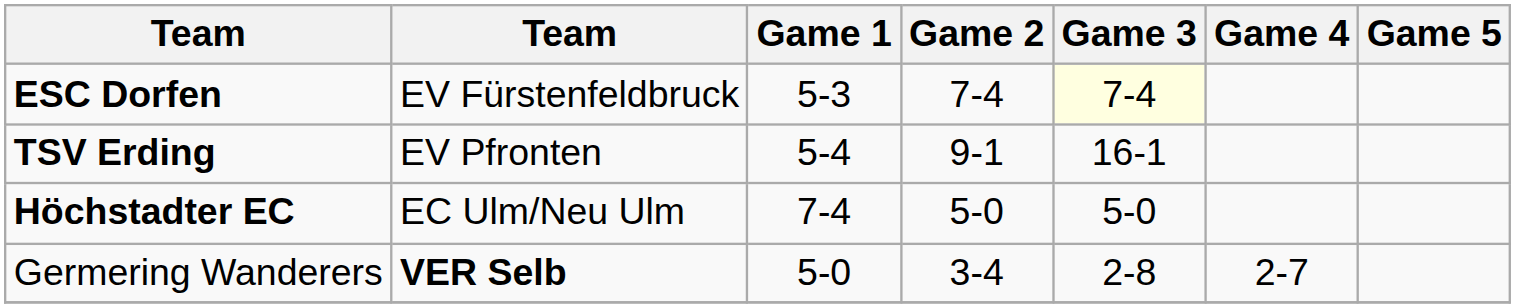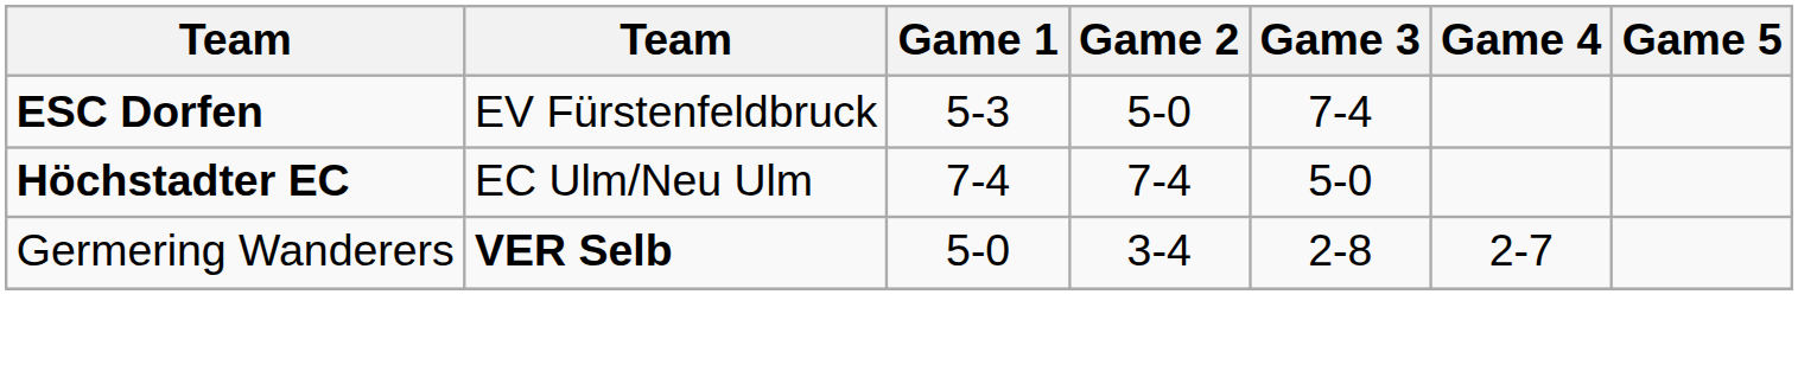ESC Dorfen | Game 2: 7-4 -> 5-0
ESC Dorfen | Game 3: lightyellow background -> no background
- row: TSV Erding | EV Pfronten | 5-4 | 9-1 | 16-1
Höchstadter EC | Game 2: 5-0 -> 7-4
